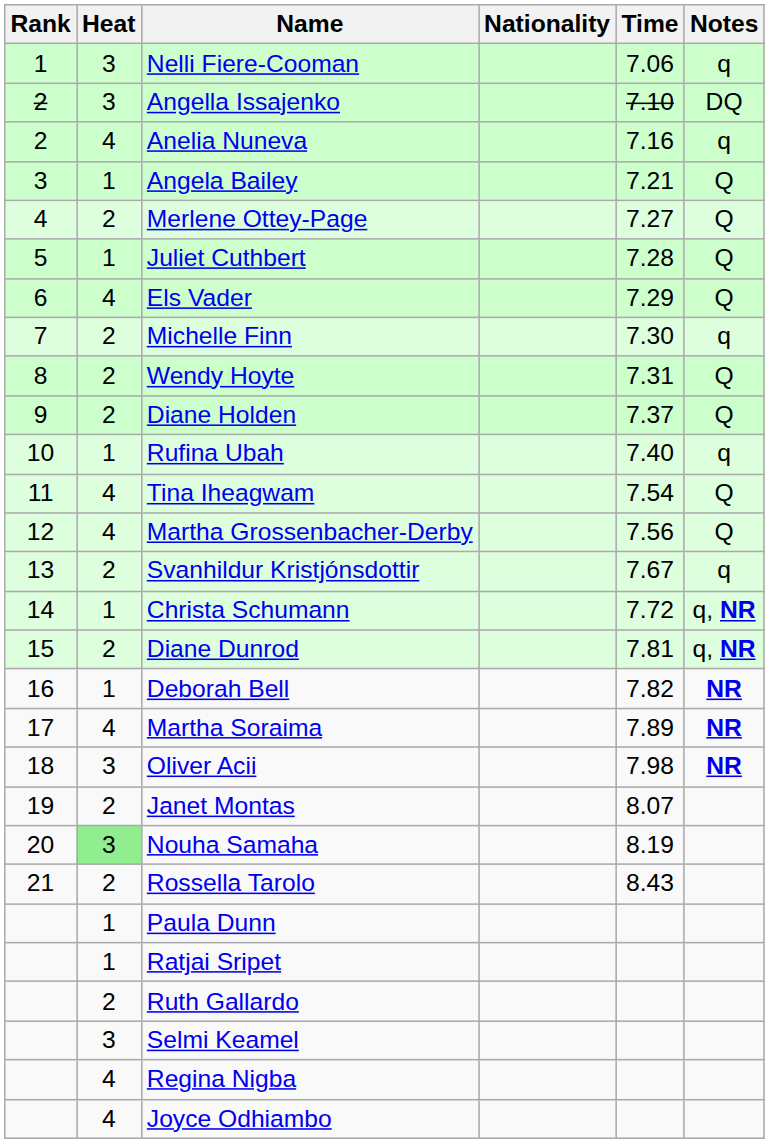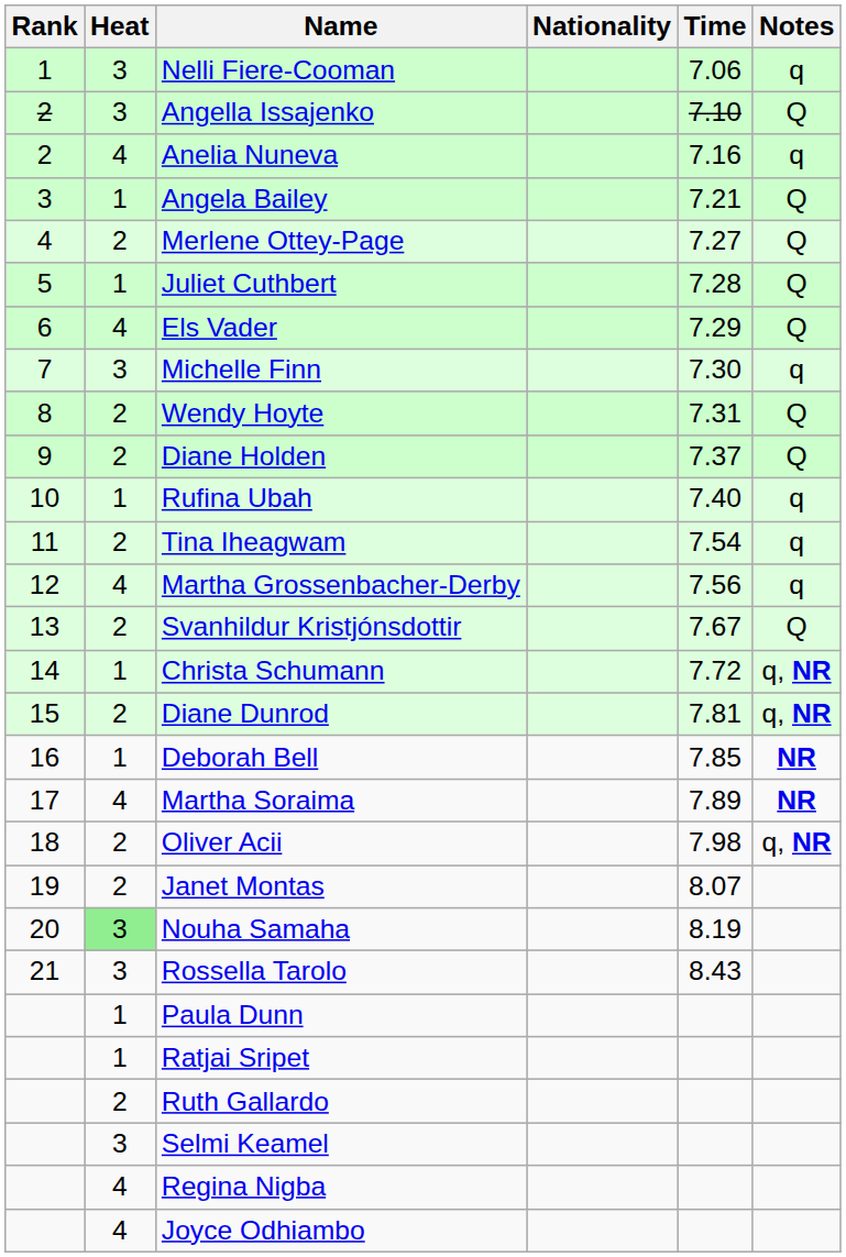Angella Issajenko | Notes: DQ -> Q
Michelle Finn | Heat: 2 -> 3
Tina Iheagwam | Heat: 4 -> 2
Tina Iheagwam | Notes: Q -> q
Martha Grossenbacher-Derby | Notes: Q -> q
Svanhildur Kristjónsdottir | Notes: q -> Q
Deborah Bell | Time: 7.82 -> 7.85
Oliver Acii | Heat: 3 -> 2
Oliver Acii | Notes: NR -> q, NR
Rossella Tarolo | Heat: 2 -> 3
